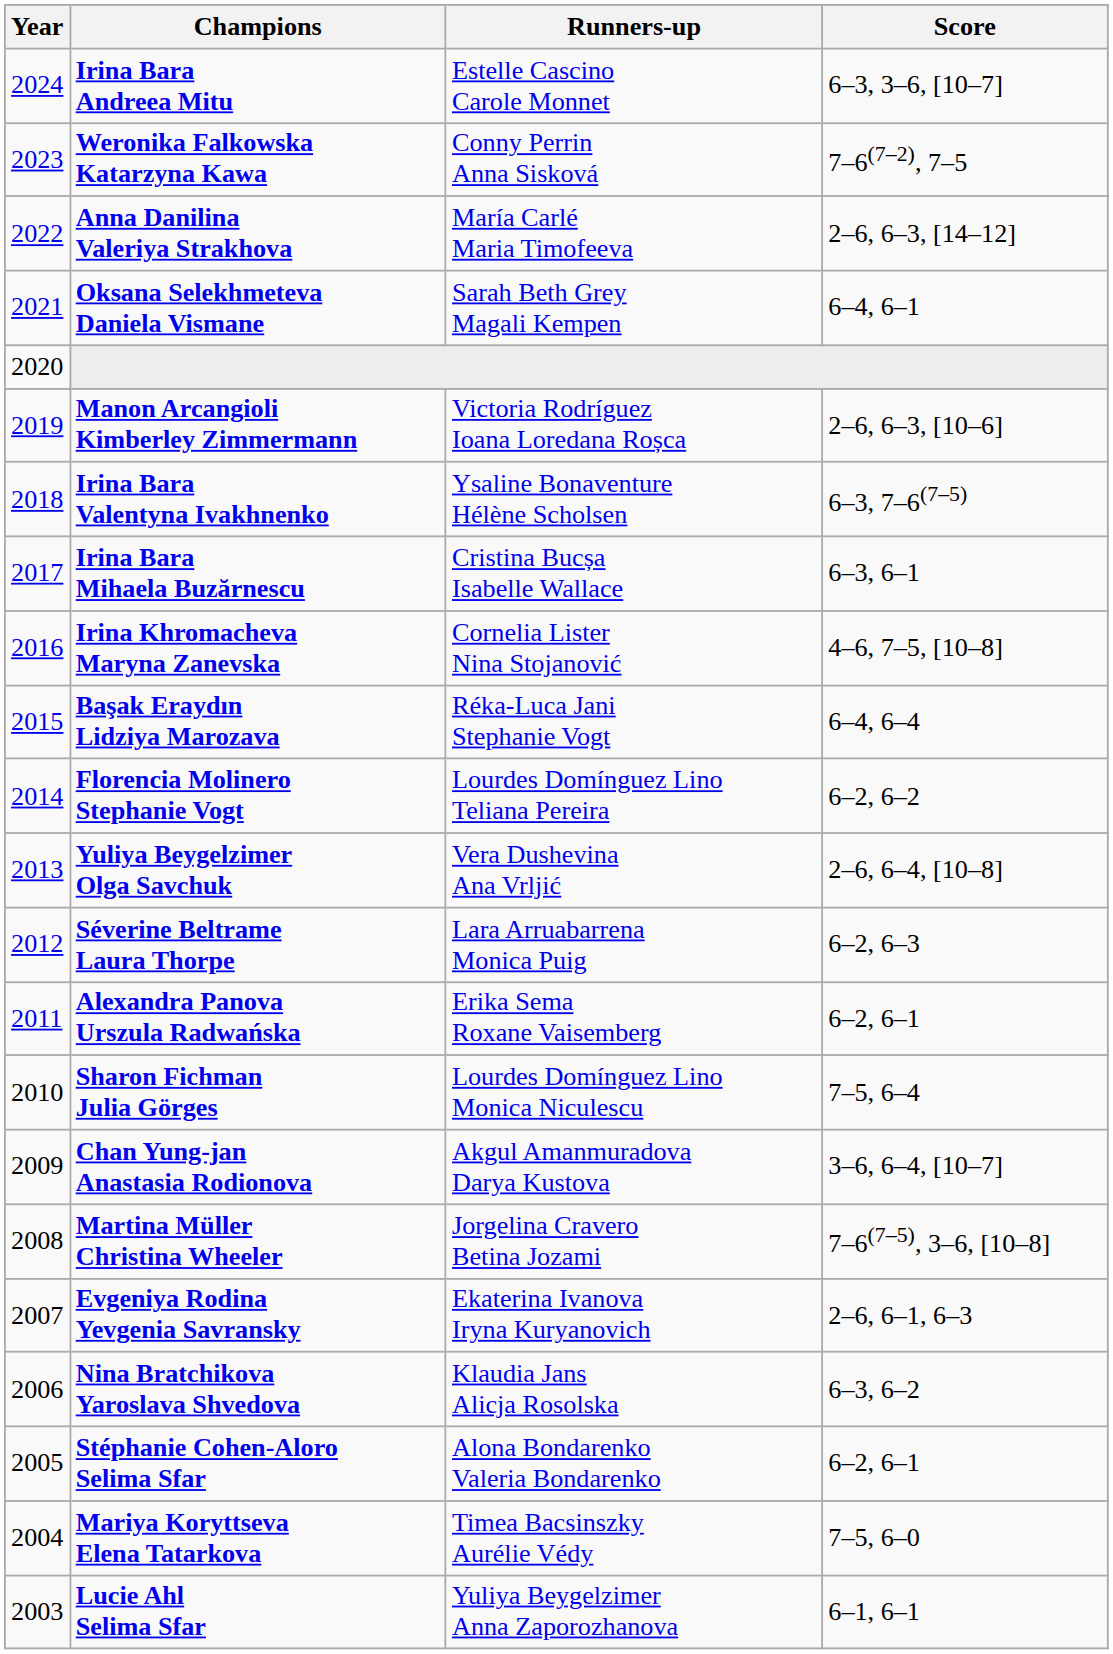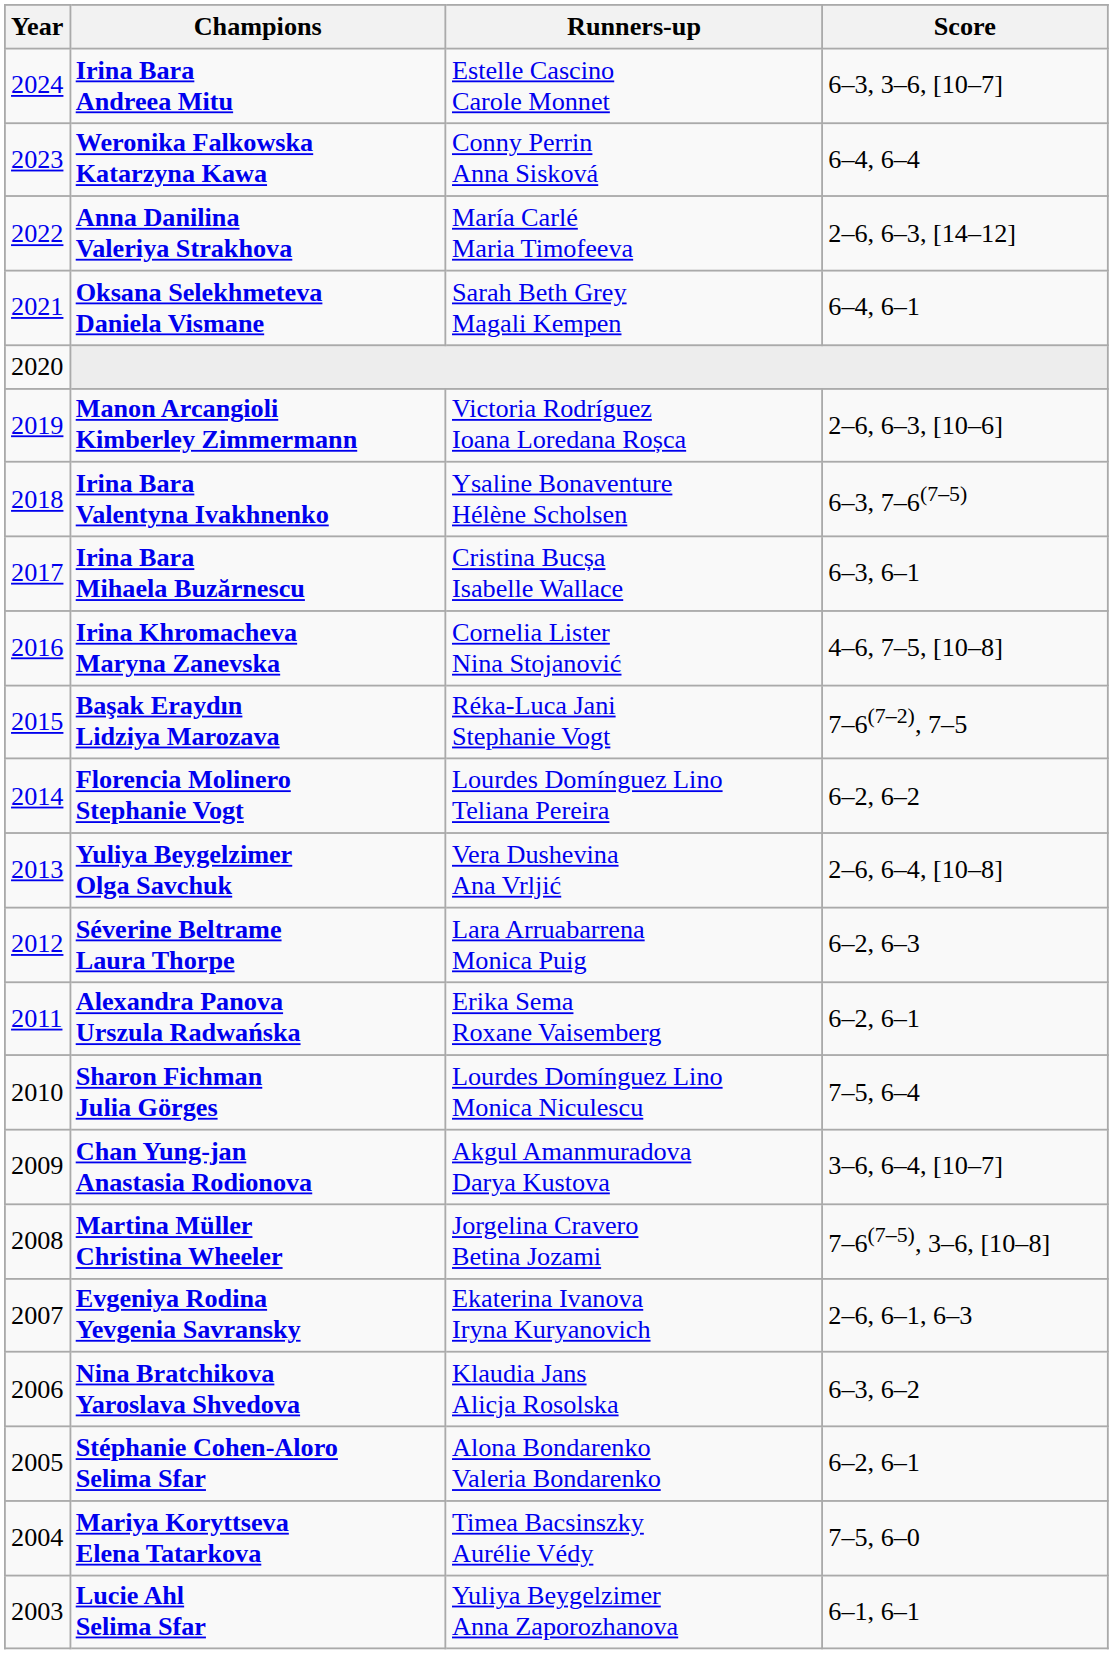Weronika Falkowska Katarzyna Kawa | Score: 7–6(7–2), 7–5 -> 6–4, 6–4
Başak Eraydın Lidziya Marozava | Score: 6–4, 6–4 -> 7–6(7–2), 7–5
